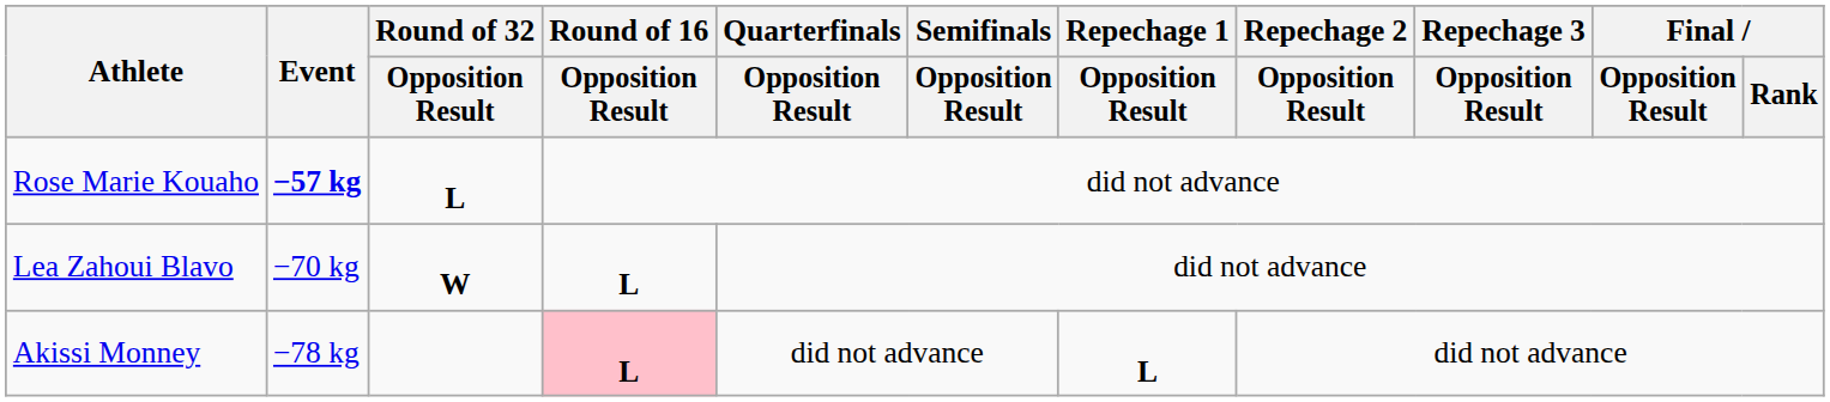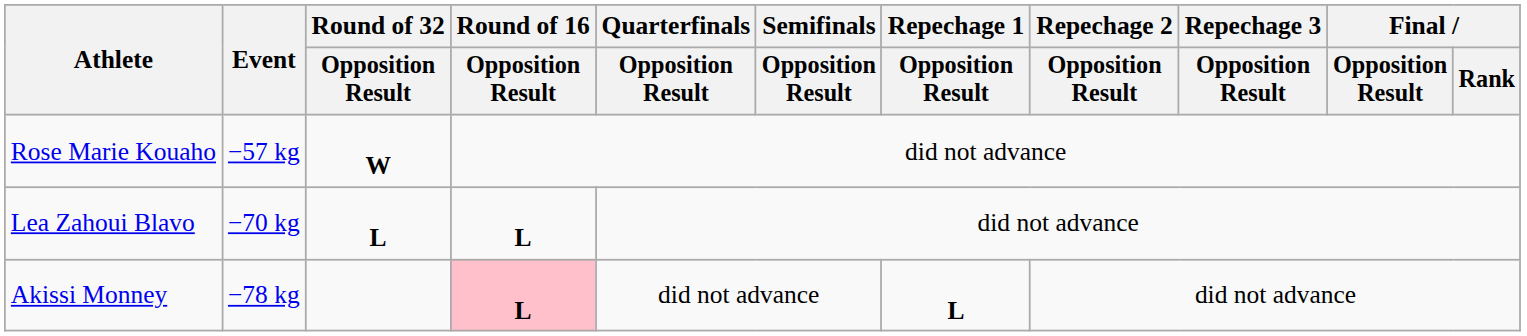Rose Marie Kouaho | Event: bold -> normal
Rose Marie Kouaho | Round of 32 / Opposition Result: L -> W
Lea Zahoui Blavo | Round of 32 / Opposition Result: W -> L
